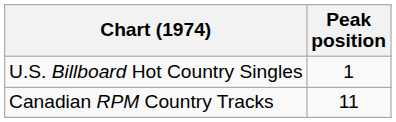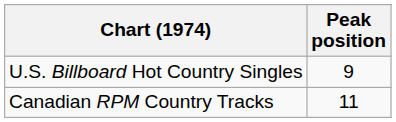U.S. Billboard Hot Country Singles | Peak position: 1 -> 9
